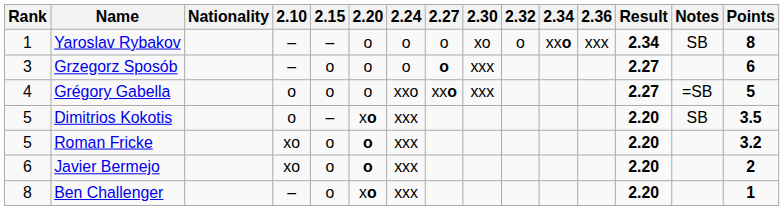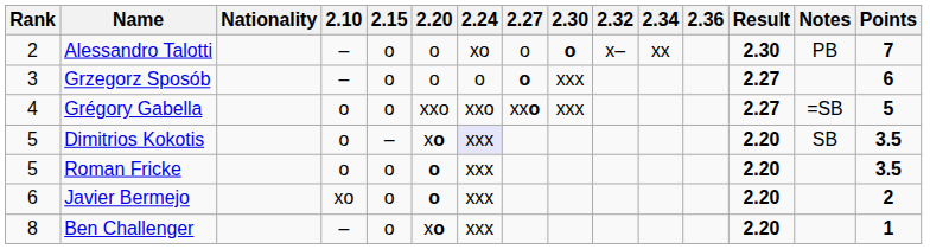- row: 1 | Yaroslav Rybakov | – | – | o | o | o | xo | o | xxo | xxx | 2.34 | SB | 8
+ row: 2 | Alessandro Talotti | – | o | o | xo | o | o | x– | xx | 2.30 | PB | 7
Grégory Gabella | 2.20: o -> xxo
Dimitrios Kokotis | 2.24: no background -> lavender background
Roman Fricke | 2.10: xo -> o
Roman Fricke | Points: 3.2 -> 3.5
